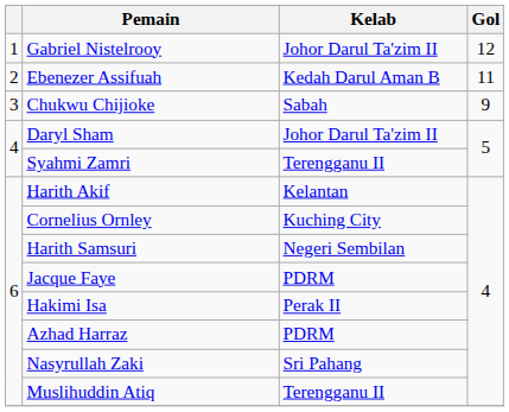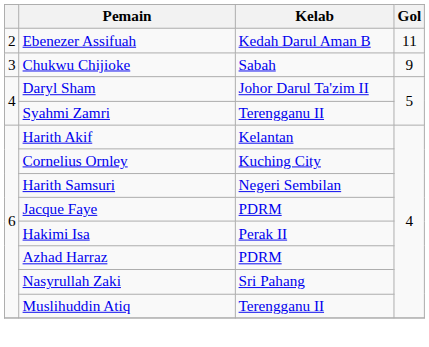- row: 1 | Gabriel Nistelrooy | Johor Darul Ta'zim II | 12
